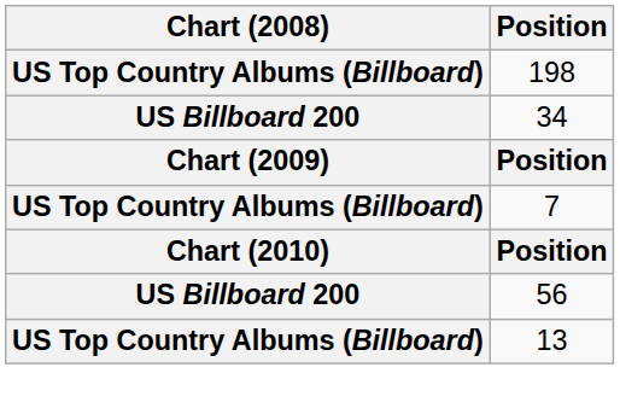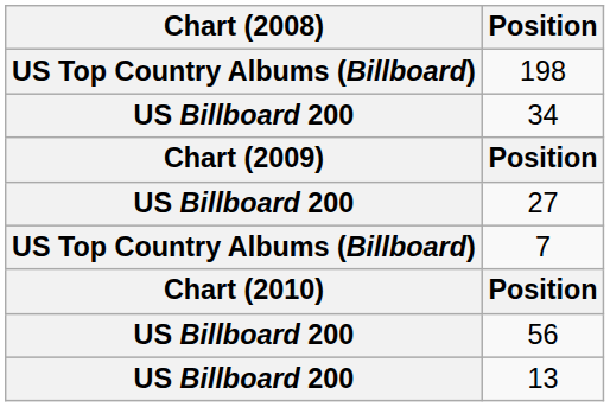+ row: US Billboard 200 | 27
13 | Chart (2008): US Top Country Albums (Billboard) -> US Billboard 200
